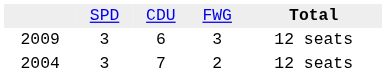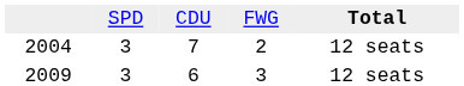rows swapped: 2009 <-> 2004
